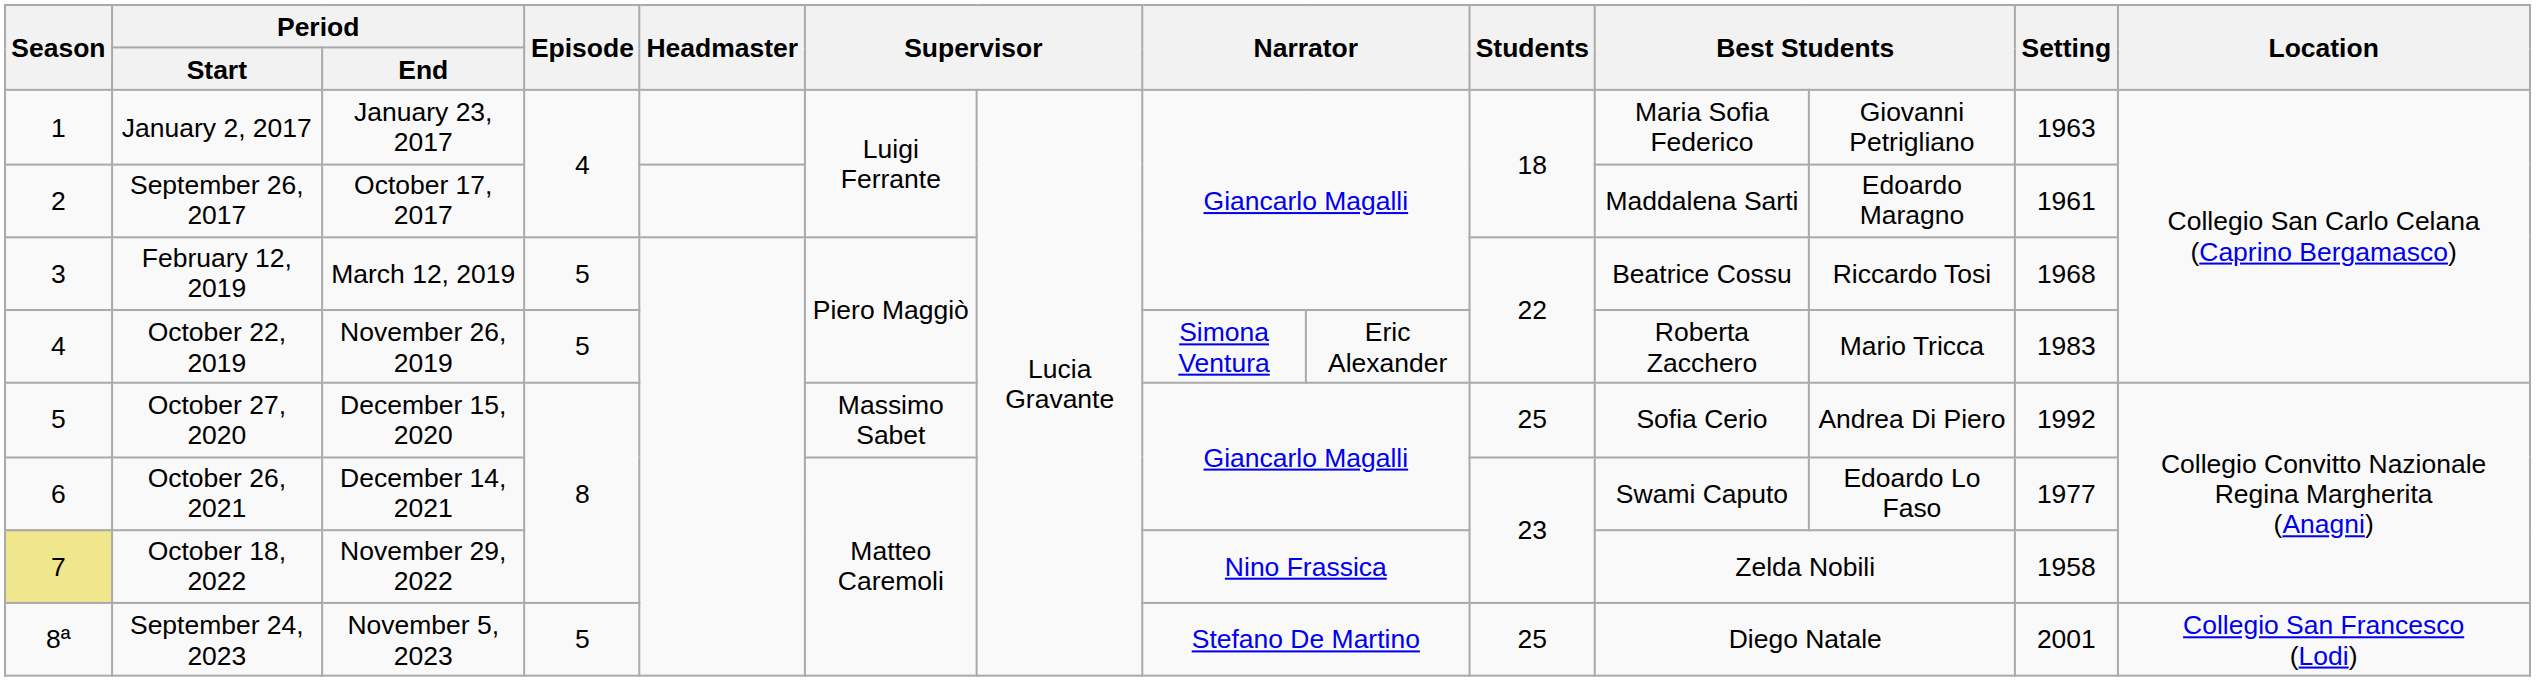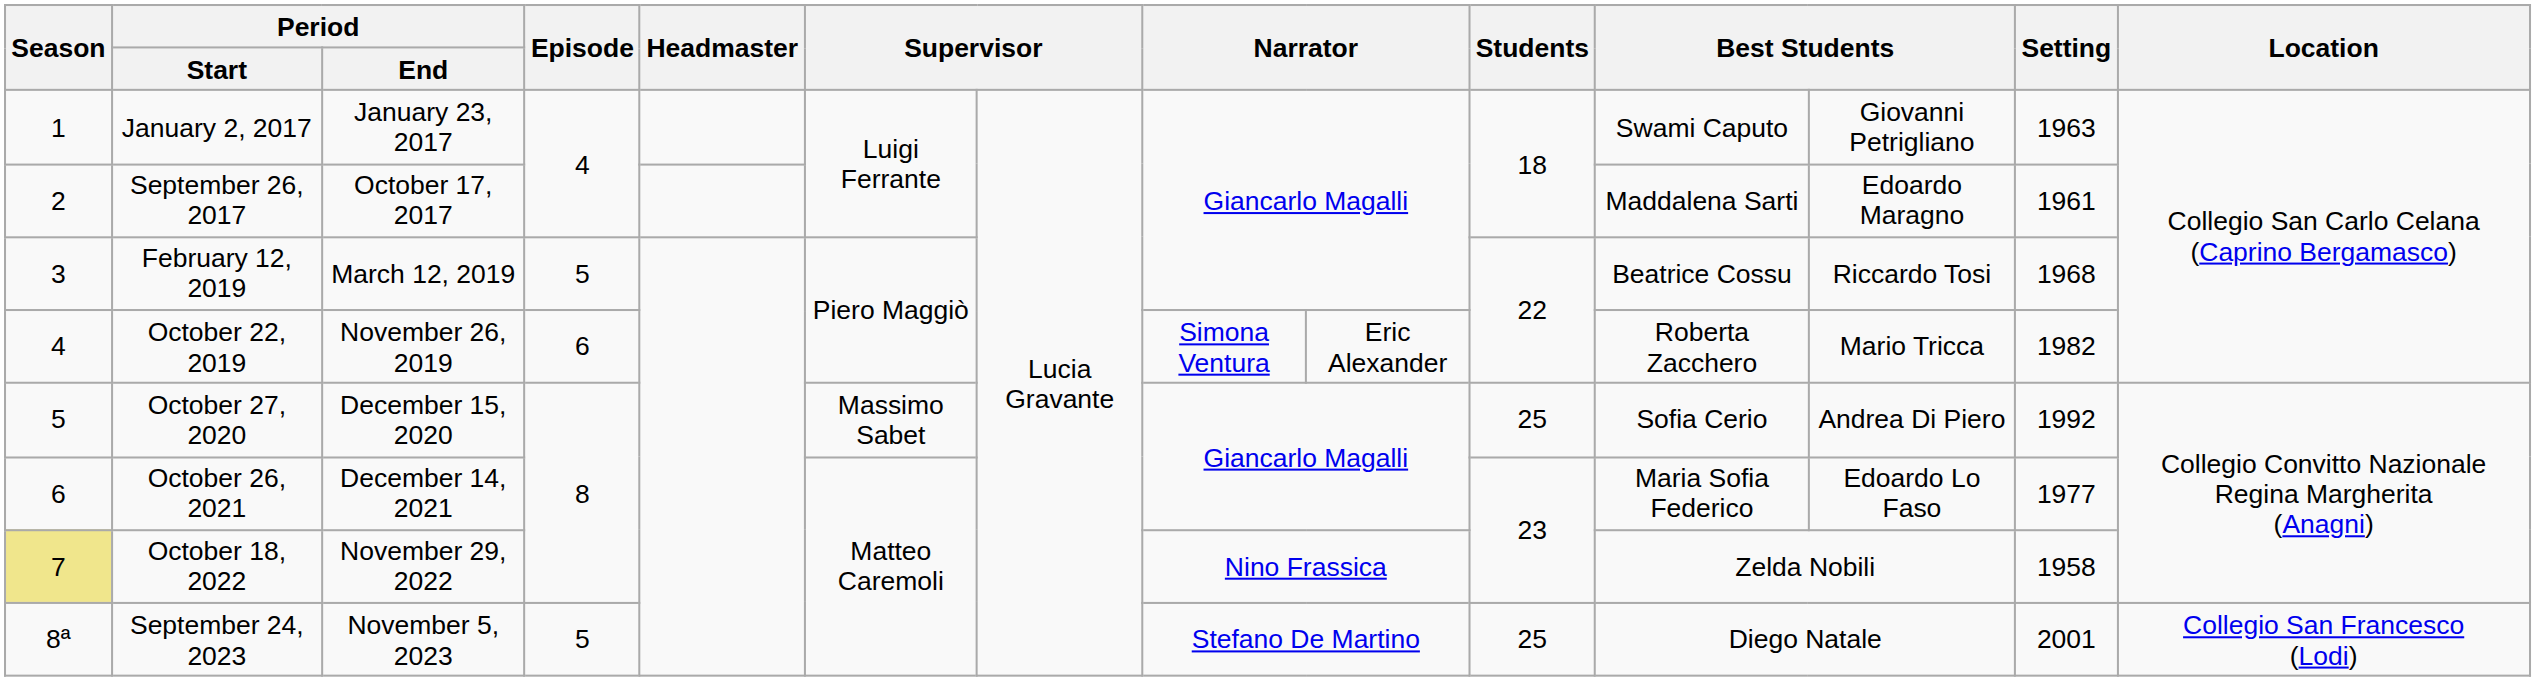January 2, 2017 | column 11: Maria Sofia Federico -> Swami Caputo
October 22, 2019 | Episode: 5 -> 6
October 22, 2019 | Setting: 1983 -> 1982
October 26, 2021 | column 11: Swami Caputo -> Maria Sofia Federico
